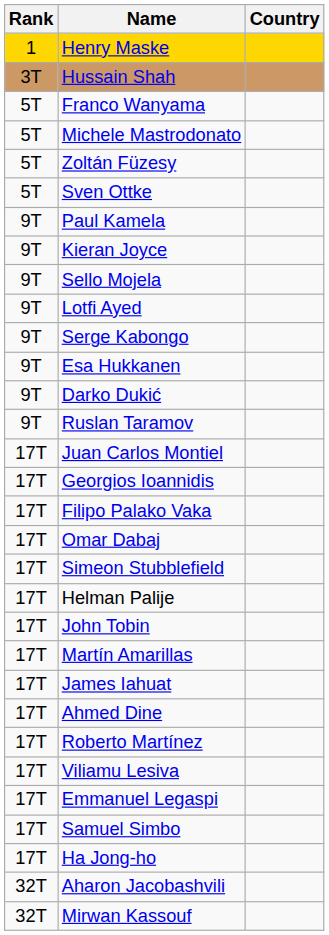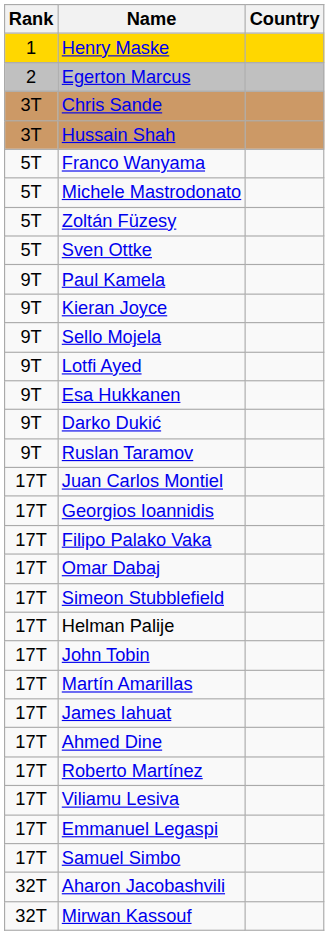+ row: 2 | Egerton Marcus
+ row: 3T | Chris Sande
- row: 9T | Serge Kabongo
- row: 17T | Ha Jong-ho
